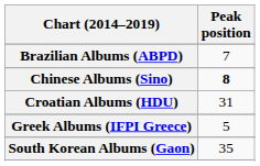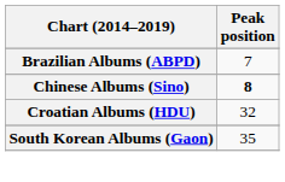Croatian Albums (HDU) | Peak position: 31 -> 32
- row: Greek Albums (IFPI Greece) | 5
